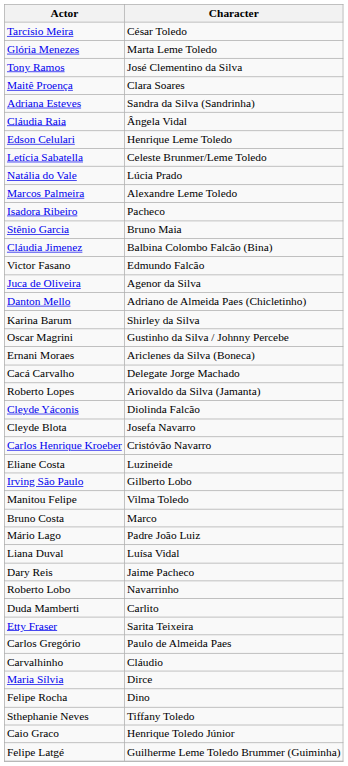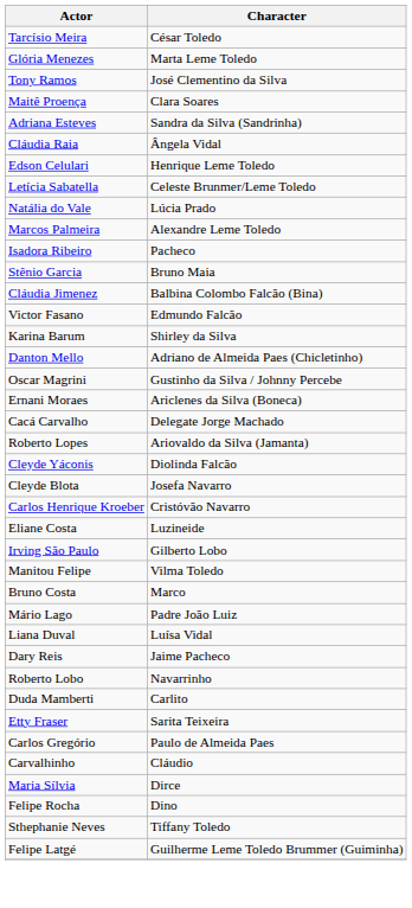- row: Juca de Oliveira | Agenor da Silva
rows swapped: Karina Barum <-> Danton Mello
- row: Caio Graco | Henrique Toledo Júnior
